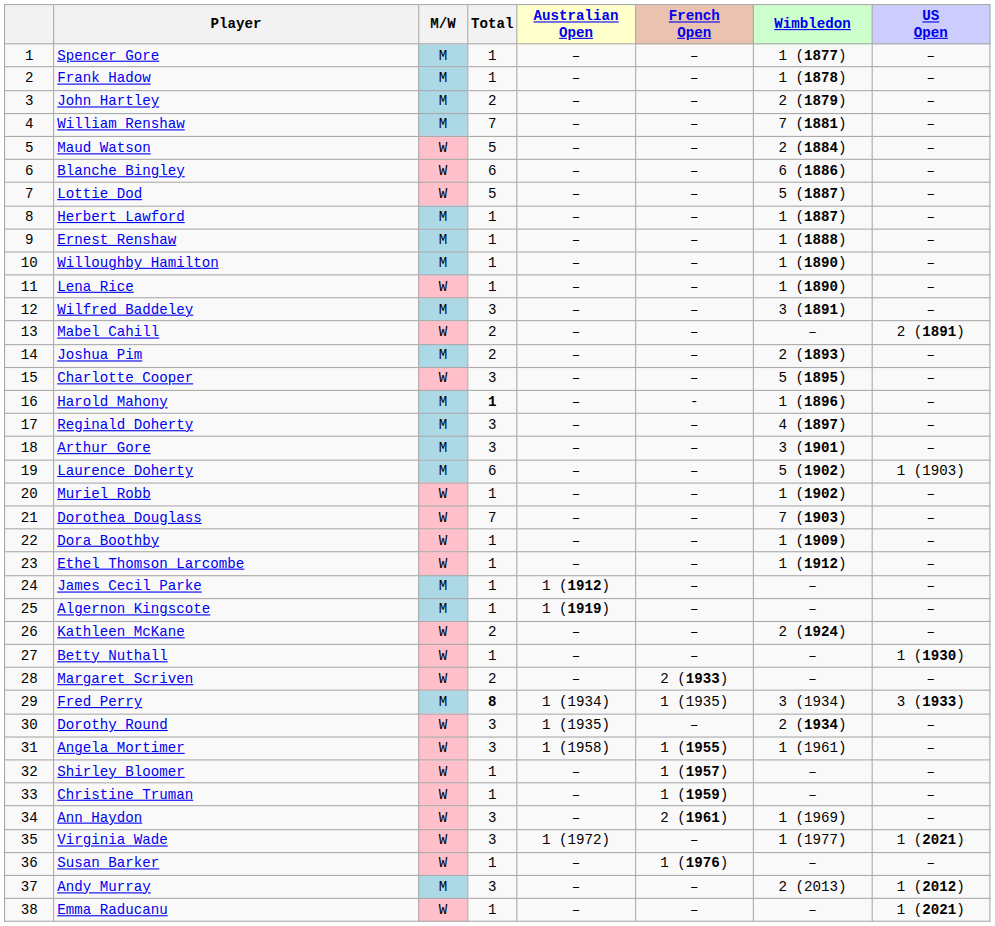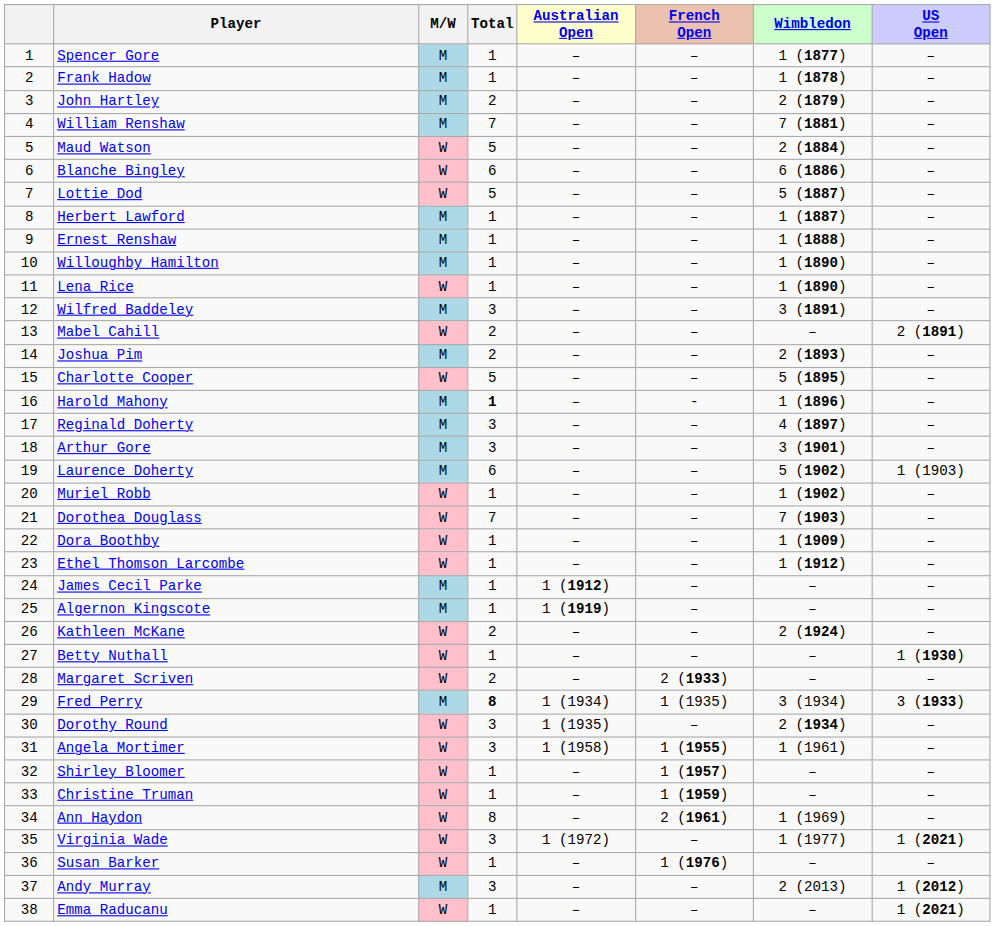Charlotte Cooper | Total: 3 -> 5
Ann Haydon | Total: 3 -> 8
